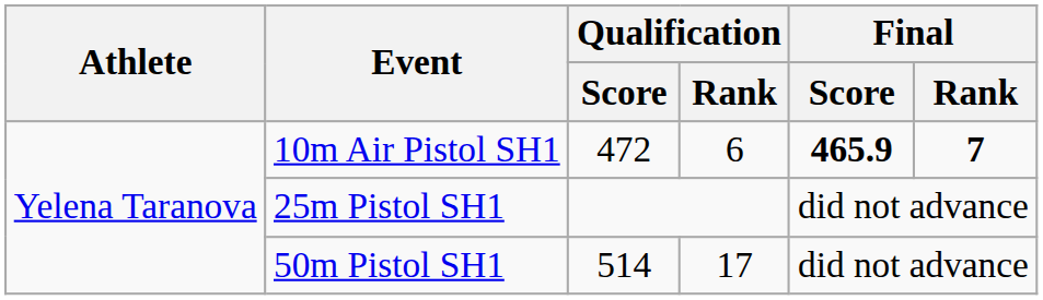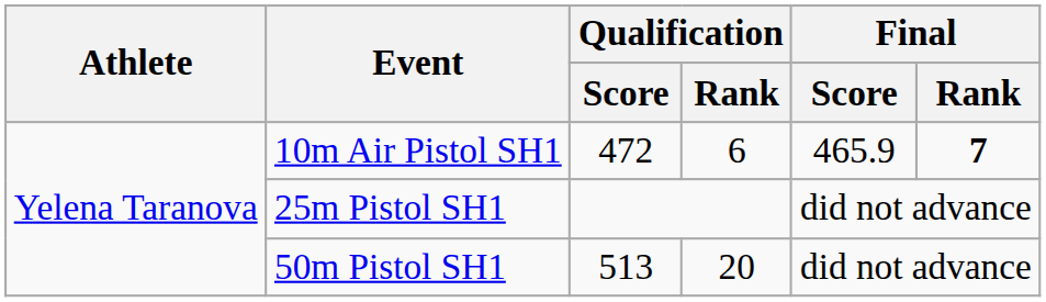10m Air Pistol SH1 | Final / Score: bold -> normal
50m Pistol SH1 | Qualification / Score: 514 -> 513
50m Pistol SH1 | Qualification / Rank: 17 -> 20
